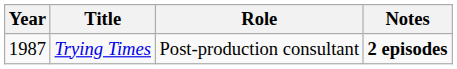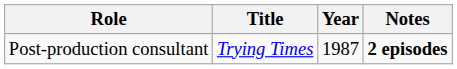columns swapped: Year <-> Role
